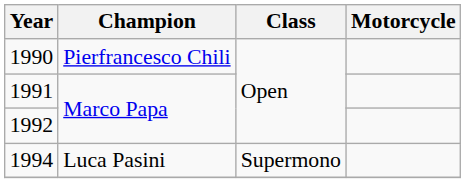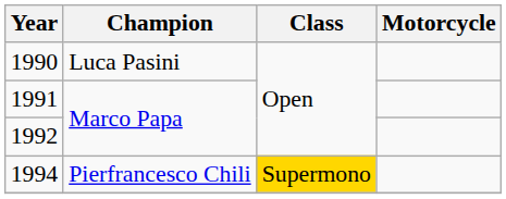1990 | Champion: Pierfrancesco Chili -> Luca Pasini
1994 | Champion: Luca Pasini -> Pierfrancesco Chili
1994 | Class: no background -> gold background
